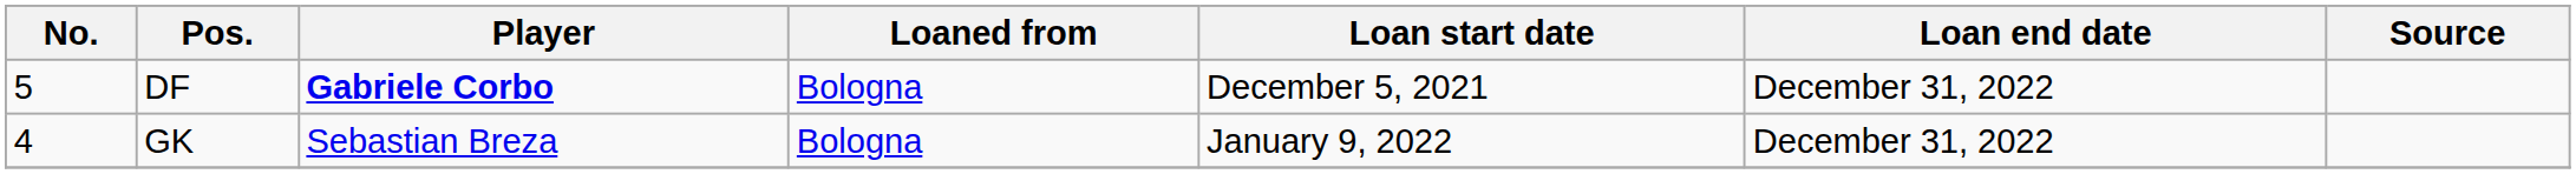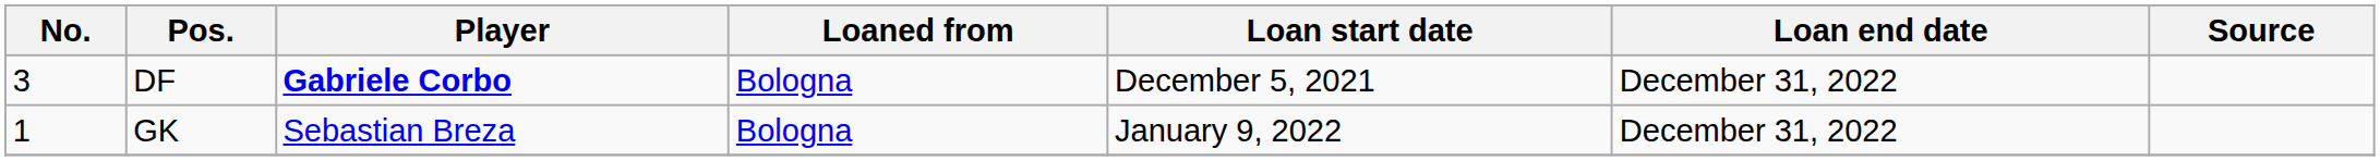DF | No.: 5 -> 3
GK | No.: 4 -> 1
